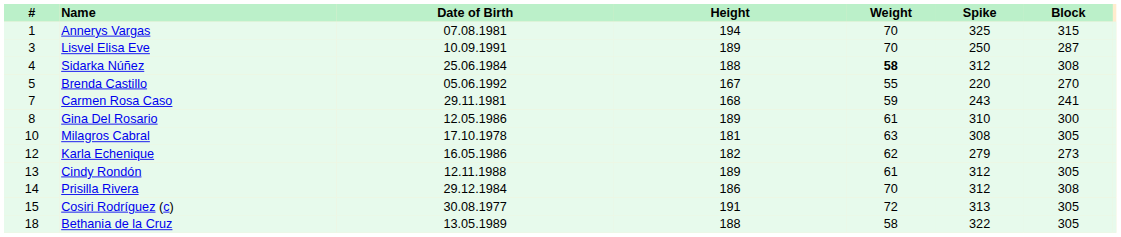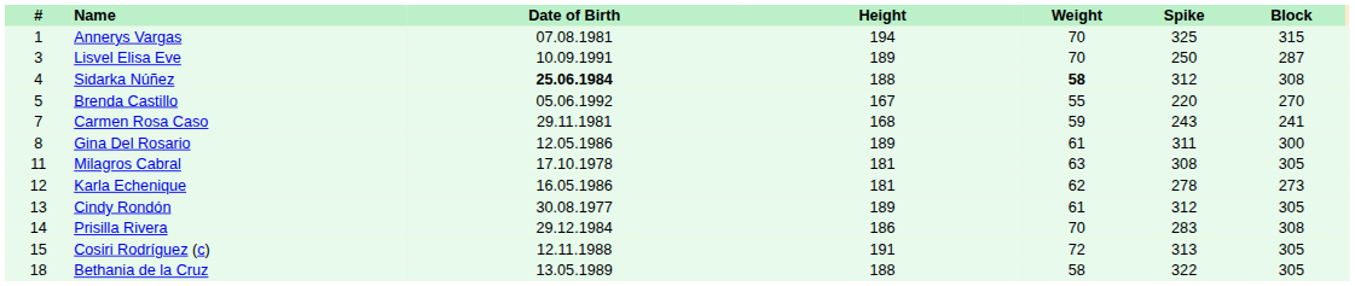Sidarka Núñez | Date of Birth: normal -> bold
Gina Del Rosario | Spike: 310 -> 311
Milagros Cabral | #: 10 -> 11
Karla Echenique | Height: 182 -> 181
Karla Echenique | Spike: 279 -> 278
Cindy Rondón | Date of Birth: 12.11.1988 -> 30.08.1977
Prisilla Rivera | Spike: 312 -> 283
Cosiri Rodríguez (c) | Date of Birth: 30.08.1977 -> 12.11.1988
